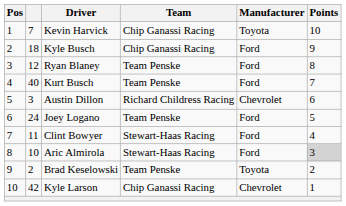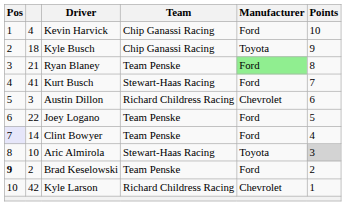Kevin Harvick | column 2: 7 -> 4
Kevin Harvick | Manufacturer: Toyota -> Ford
Kyle Busch | Manufacturer: Ford -> Toyota
Ryan Blaney | column 2: 12 -> 21
Ryan Blaney | Manufacturer: no background -> lightgreen background
Kurt Busch | column 2: 40 -> 41
Kurt Busch | Team: Team Penske -> Stewart-Haas Racing
Joey Logano | column 2: 24 -> 22
Clint Bowyer | Pos: no background -> lavender background
Clint Bowyer | column 2: 11 -> 14
Clint Bowyer | Team: Stewart-Haas Racing -> Team Penske
Aric Almirola | Manufacturer: Ford -> Toyota
Brad Keselowski | Pos: normal -> bold
Brad Keselowski | Manufacturer: Toyota -> Ford
Kyle Larson | Team: Chip Ganassi Racing -> Richard Childress Racing
